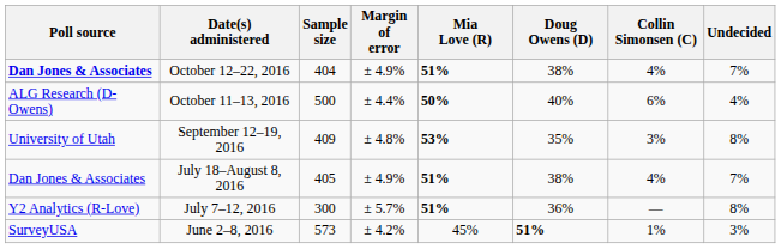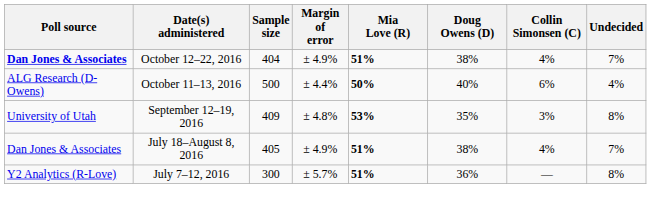- row: SurveyUSA | June 2–8, 2016 | 573 | ± 4.2% | 45% | 51% | 1% | 3%
